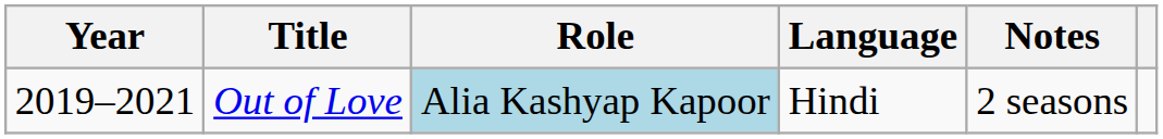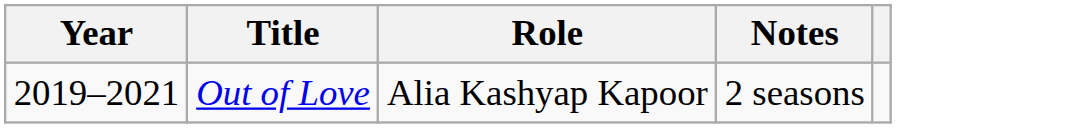- column: Language | Hindi
Out of Love | Role: lightblue background -> no background
